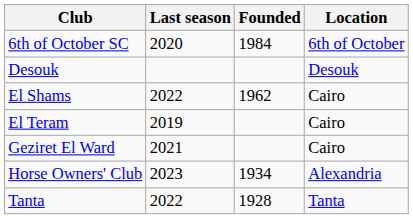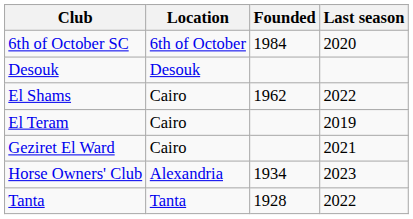columns swapped: Location <-> Last season
